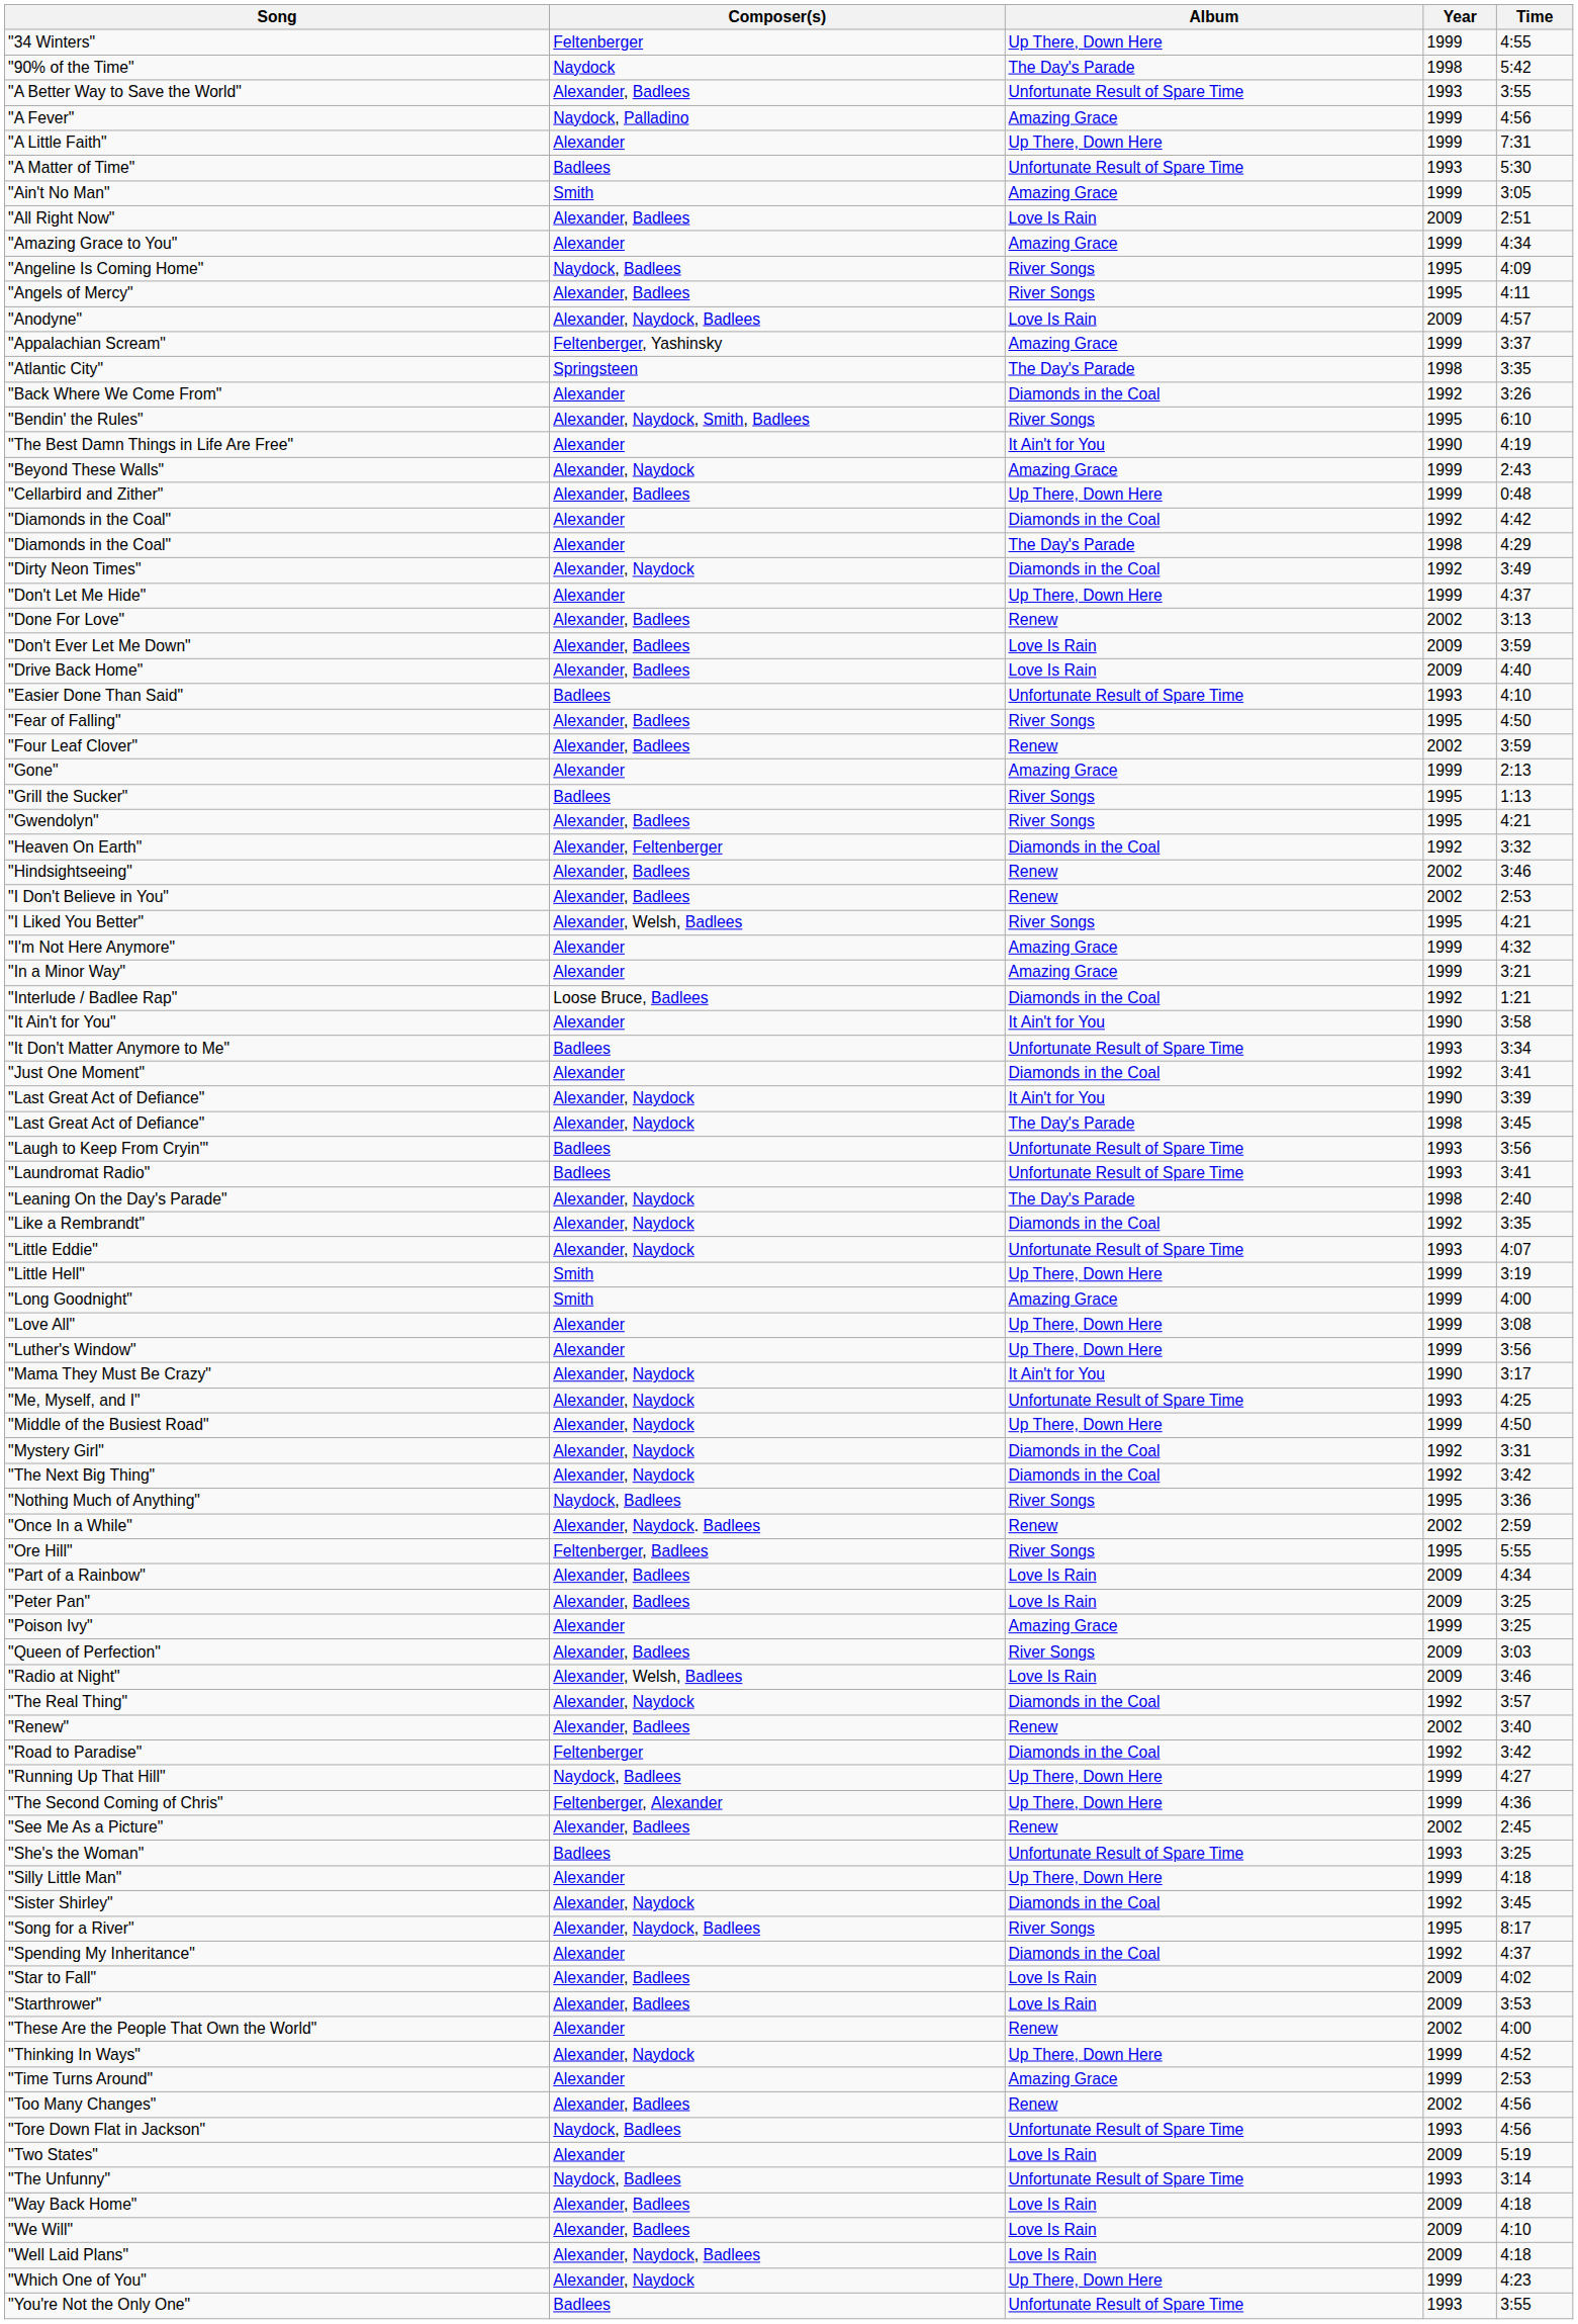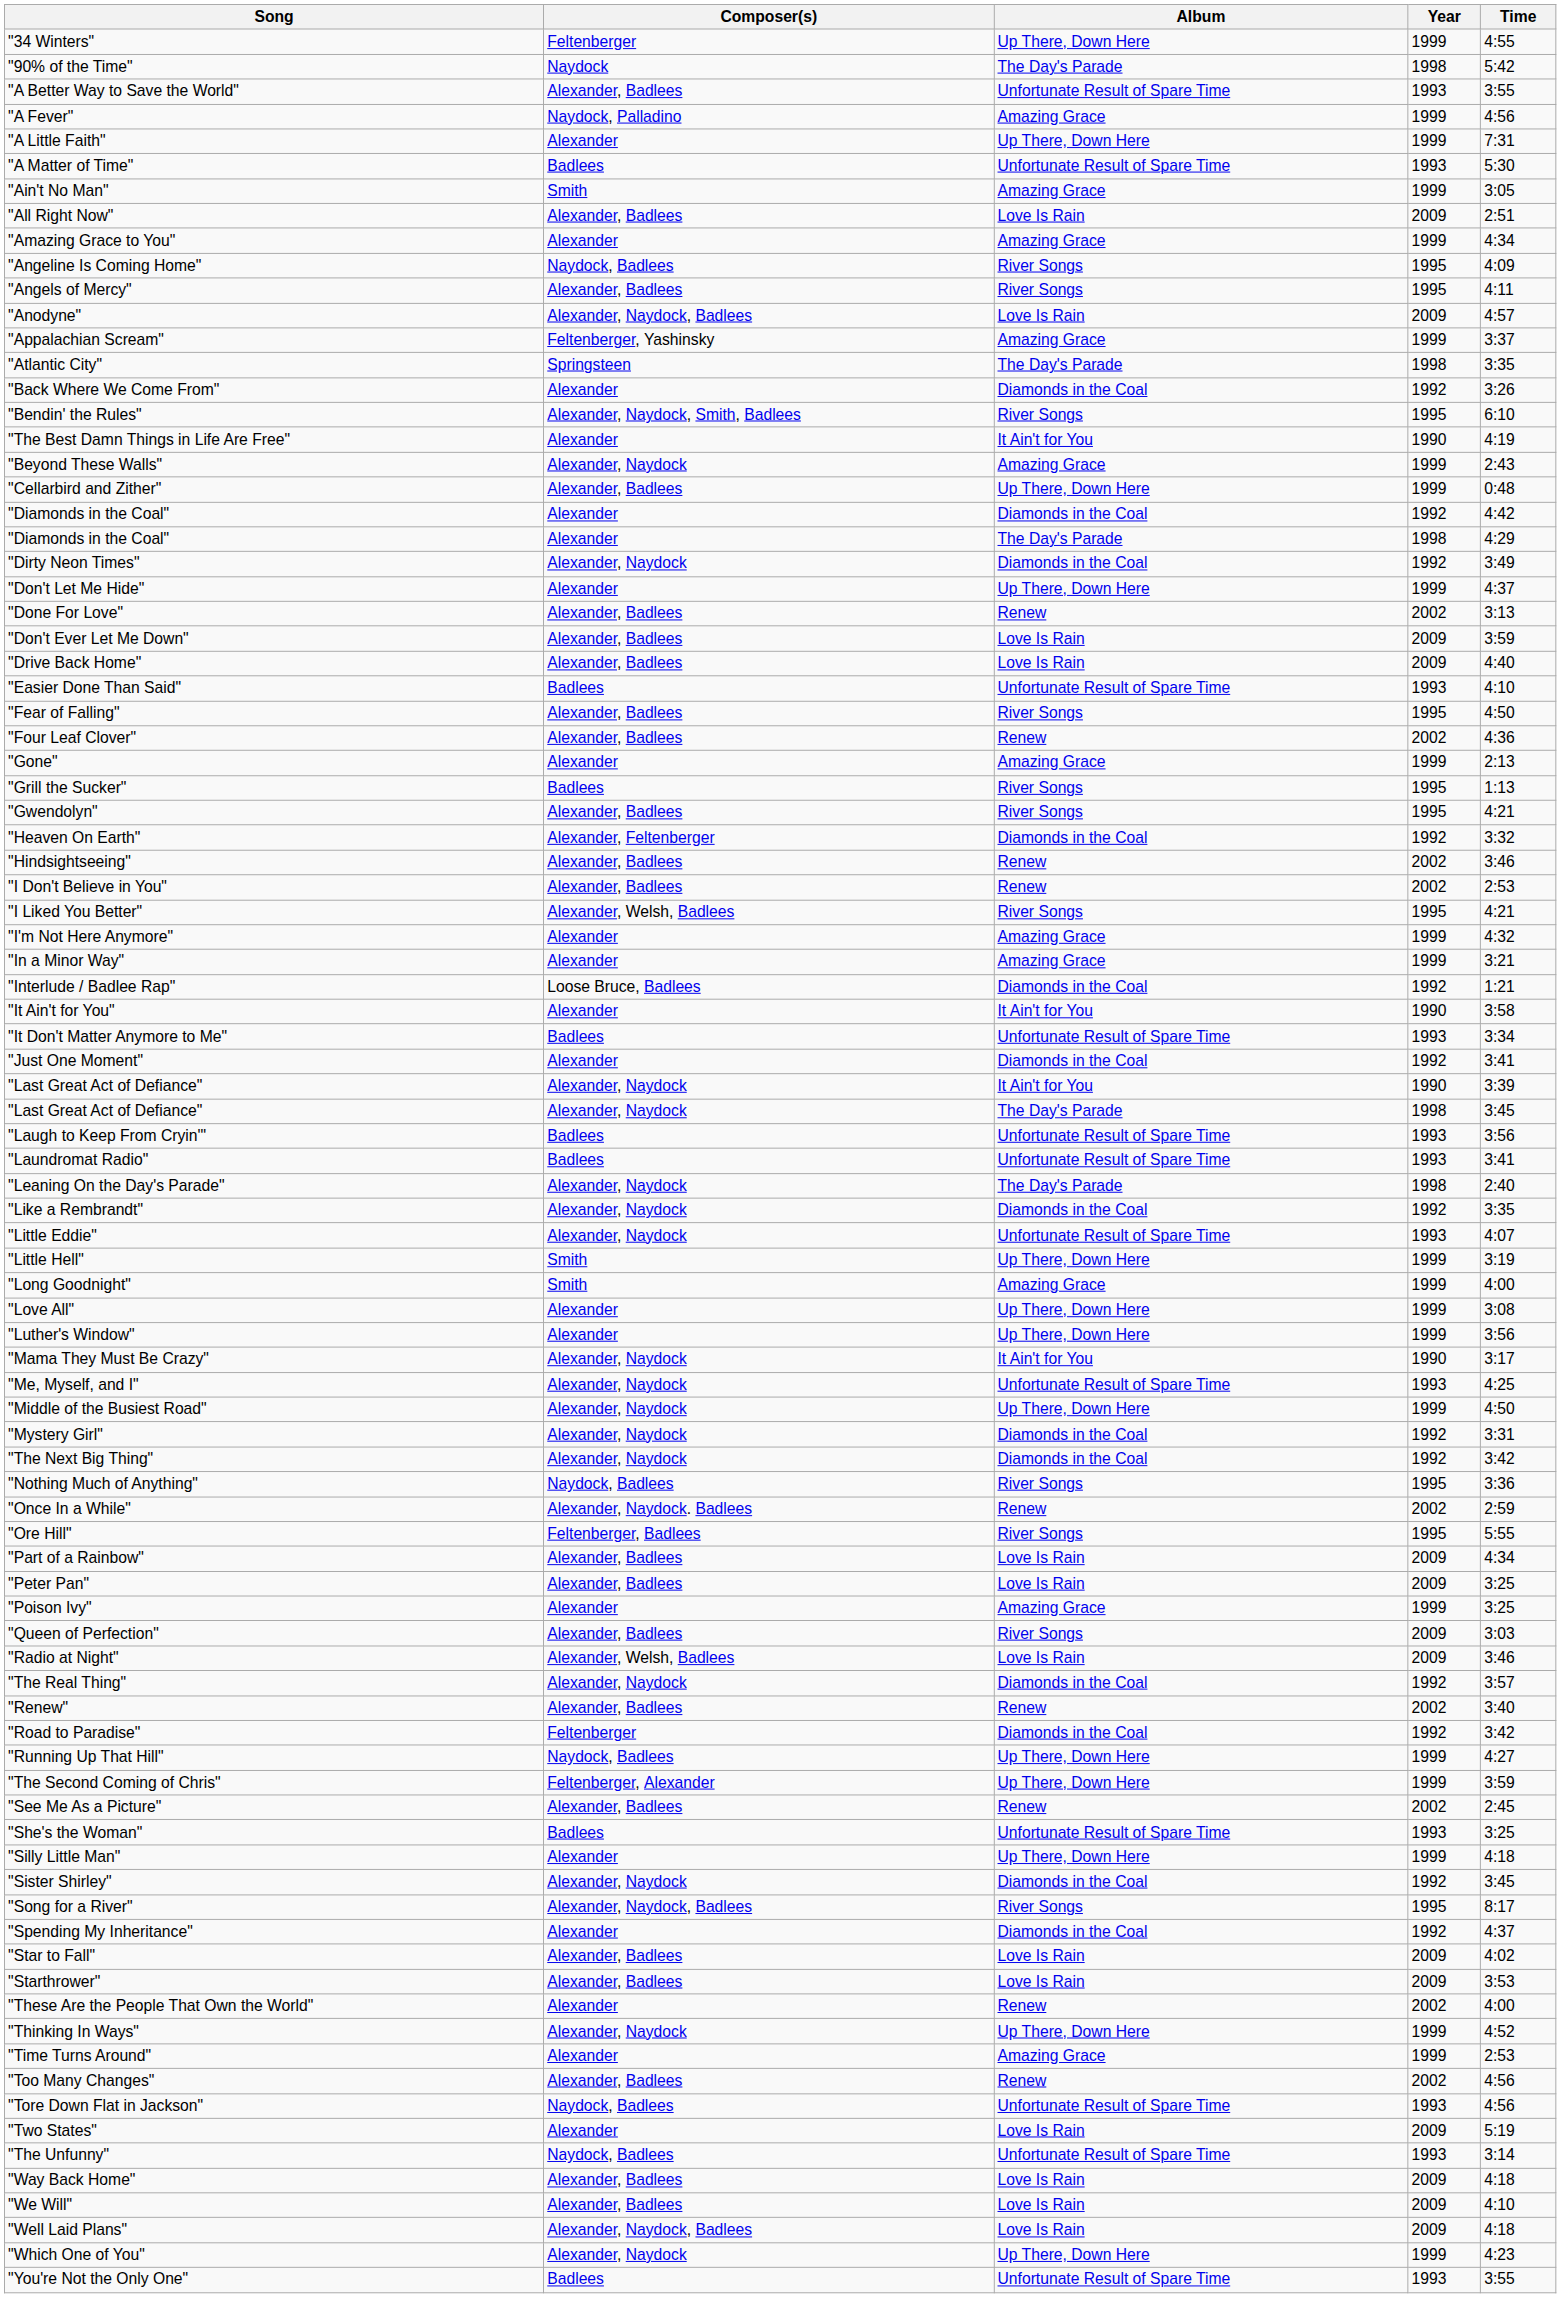"Four Leaf Clover" | Time: 3:59 -> 4:36
"The Second Coming of Chris" | Time: 4:36 -> 3:59
